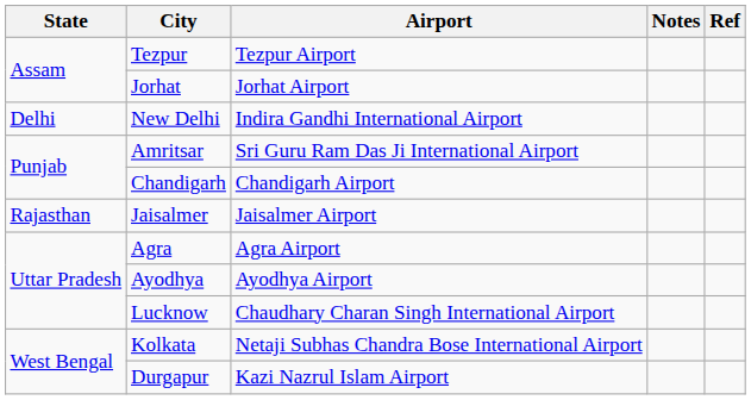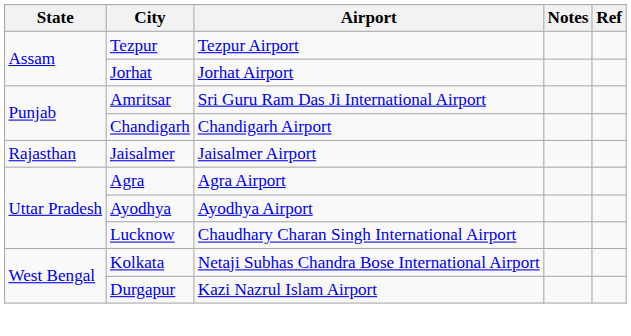- row: Delhi | New Delhi | Indira Gandhi International Airport
